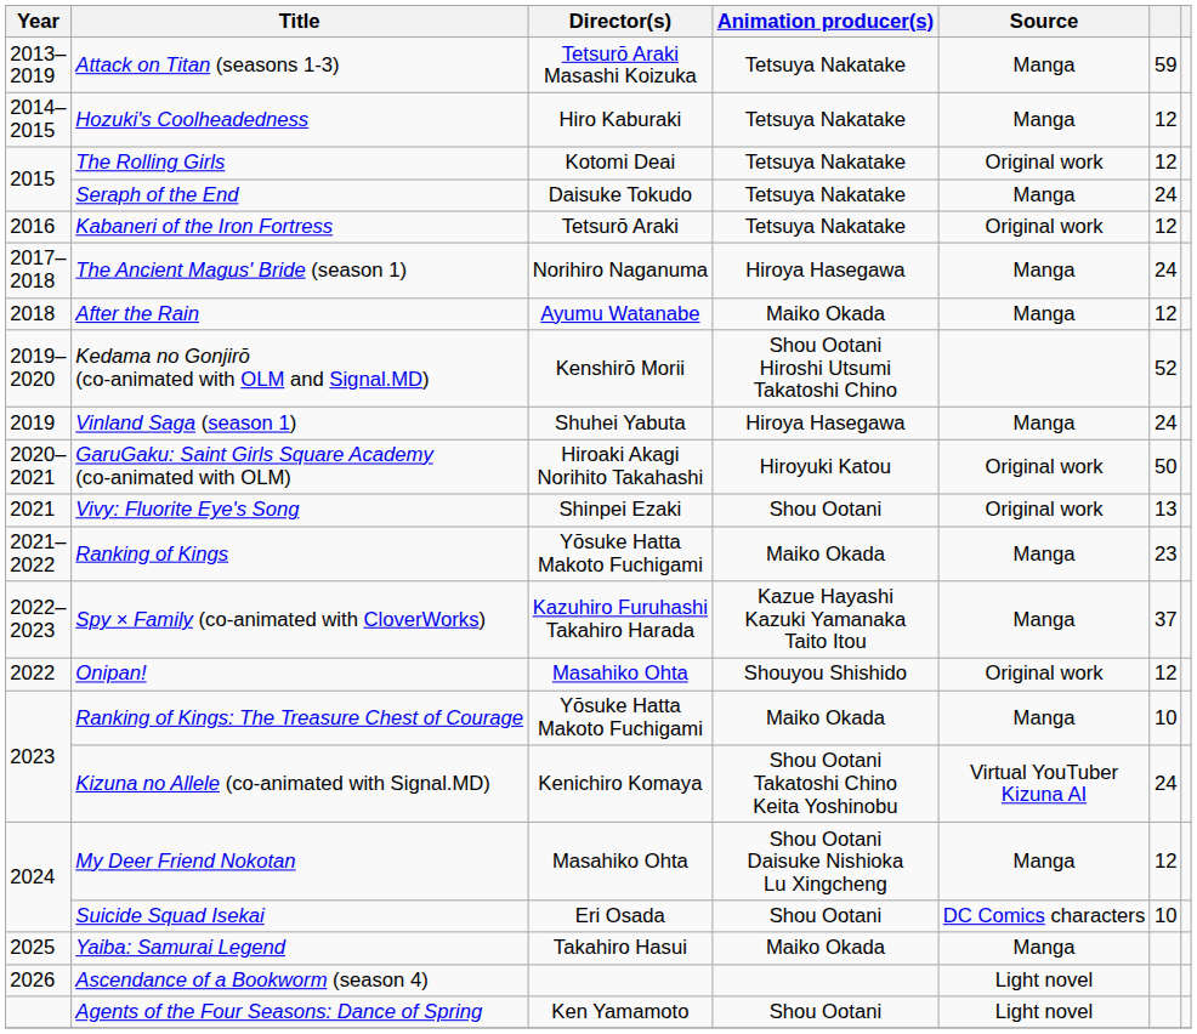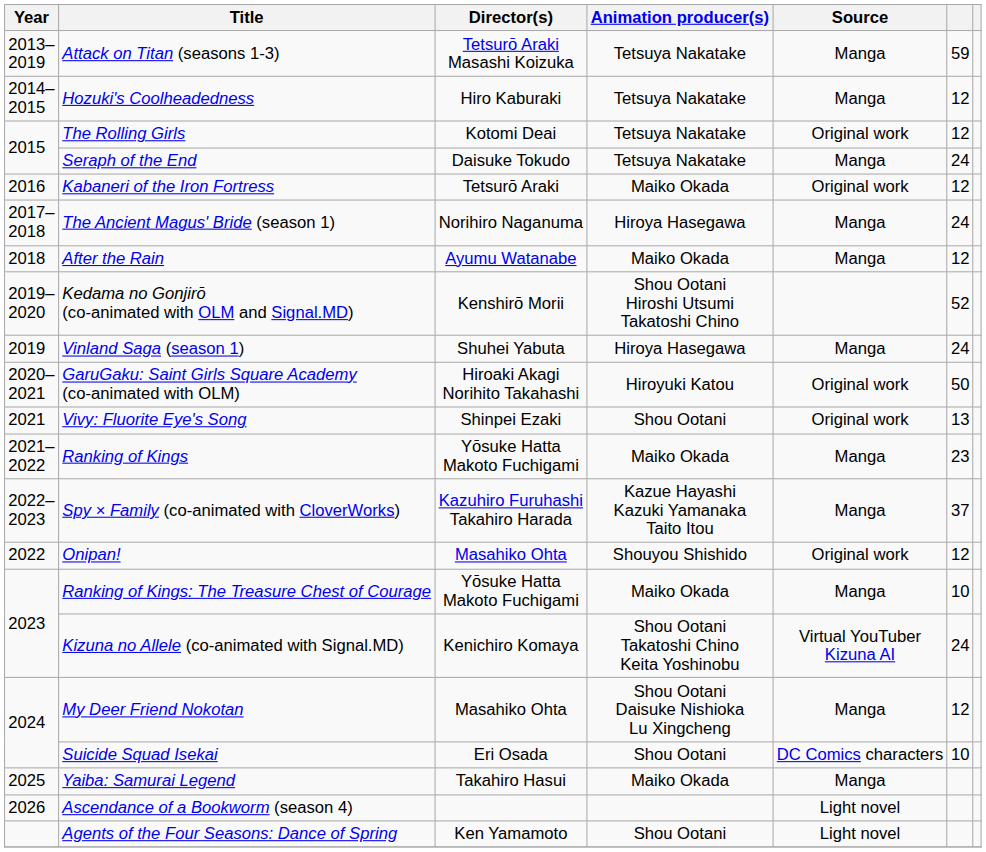Kabaneri of the Iron Fortress | Animation producer(s): Tetsuya Nakatake -> Maiko Okada
